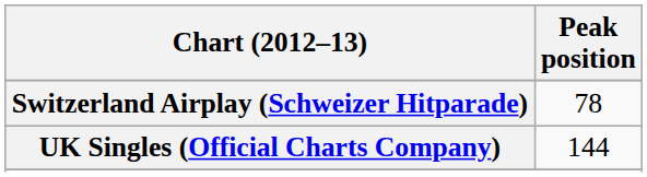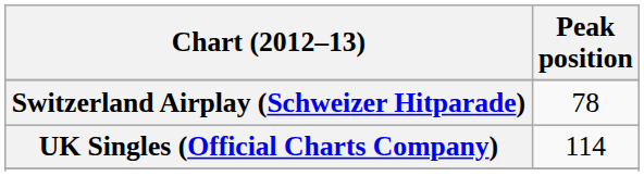UK Singles (Official Charts Company) | Peak position: 144 -> 114
